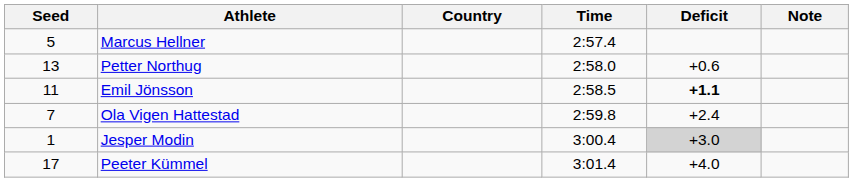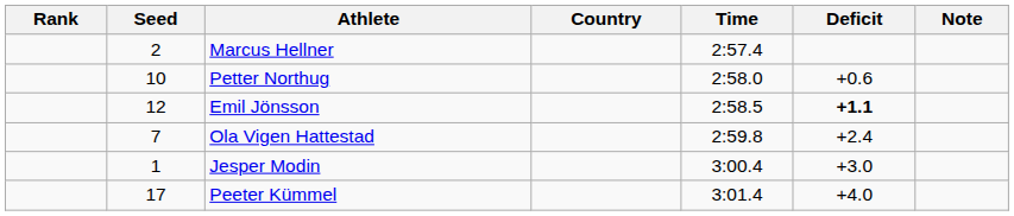+ column: Rank
Marcus Hellner | Seed: 5 -> 2
Petter Northug | Seed: 13 -> 10
Emil Jönsson | Seed: 11 -> 12
Jesper Modin | Deficit: lightgrey background -> no background
